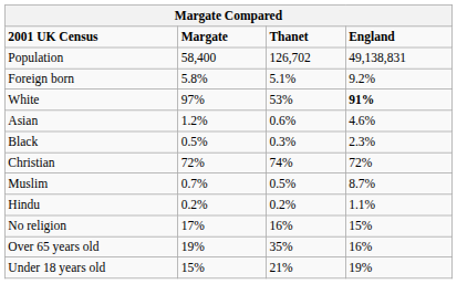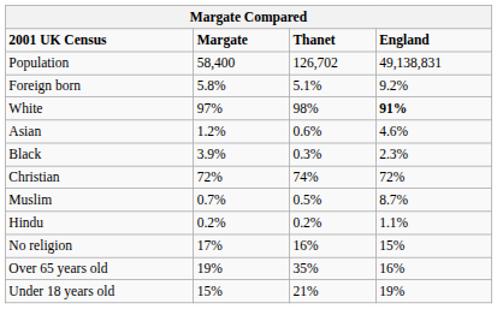White | Thanet: 53% -> 98%
Black | Margate: 0.5% -> 3.9%
